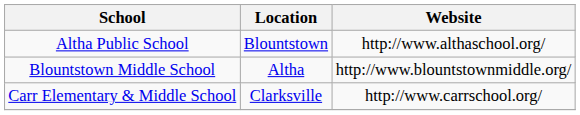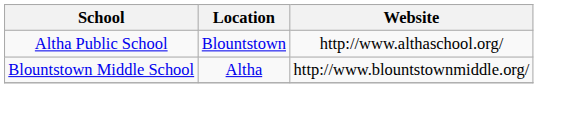- row: Carr Elementary & Middle School | Clarksville | http://www.carrschool.org/
